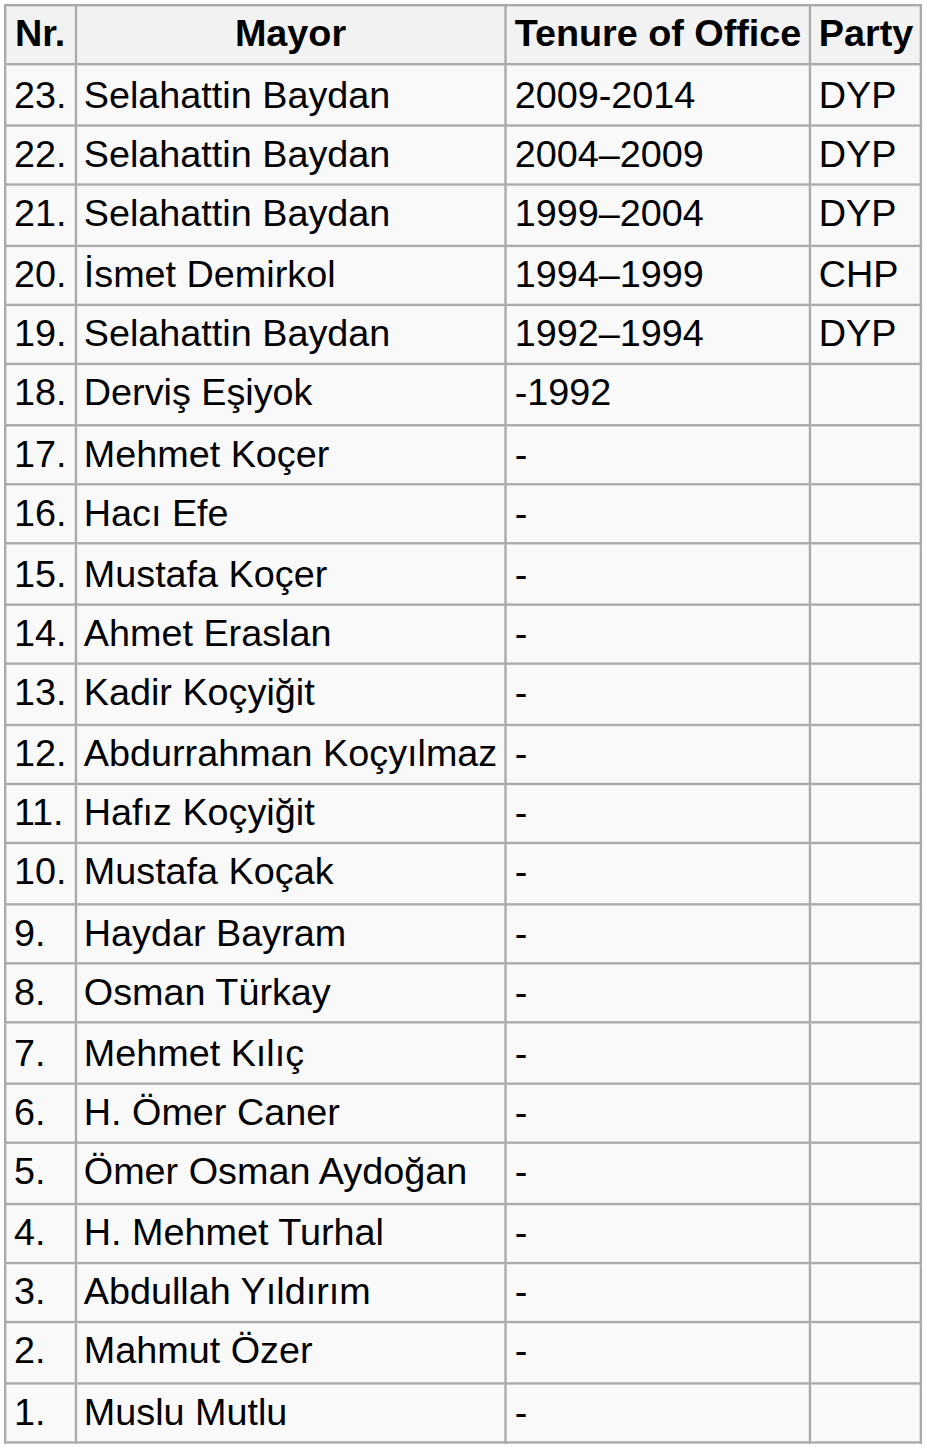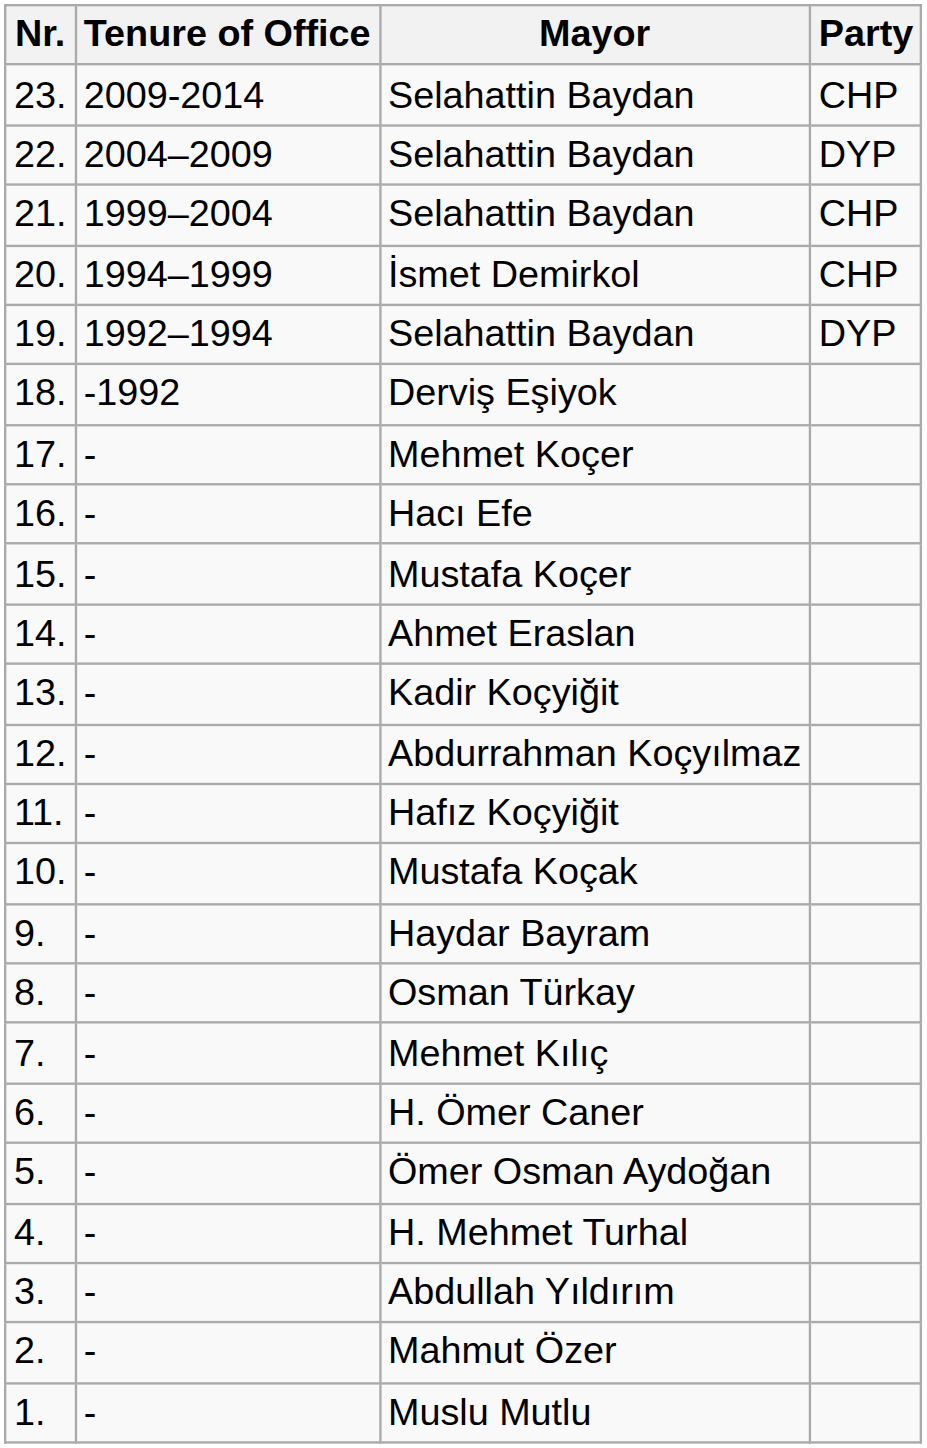columns swapped: Mayor <-> Tenure of Office
23. | Party: DYP -> CHP
21. | Party: DYP -> CHP
